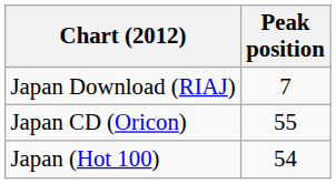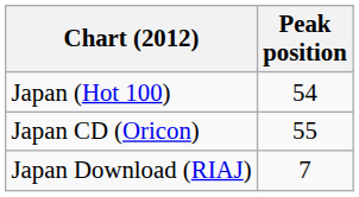rows swapped: Japan (Hot 100) <-> Japan Download (RIAJ)
